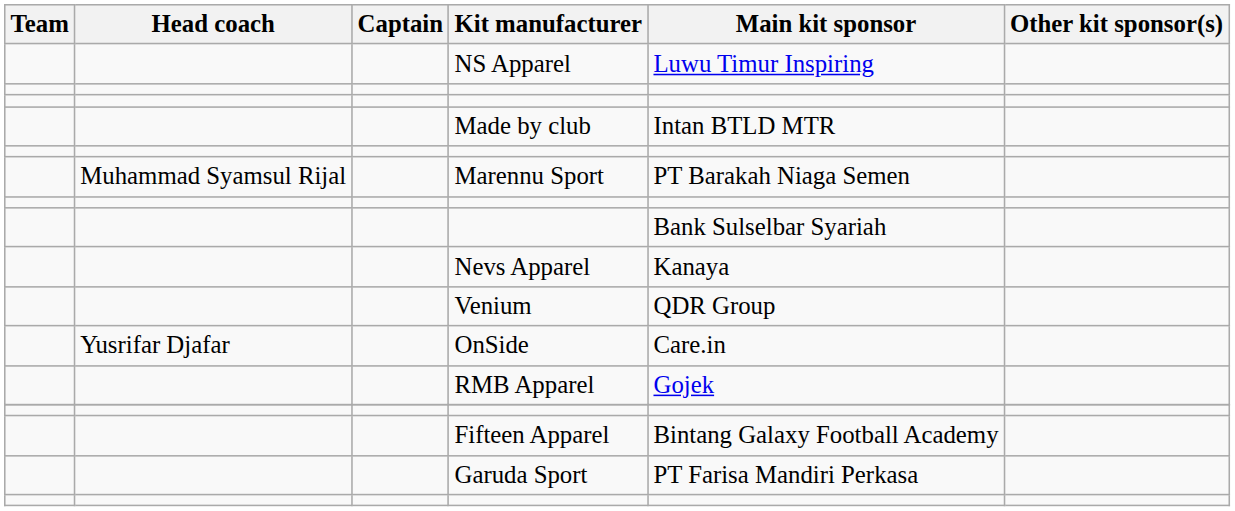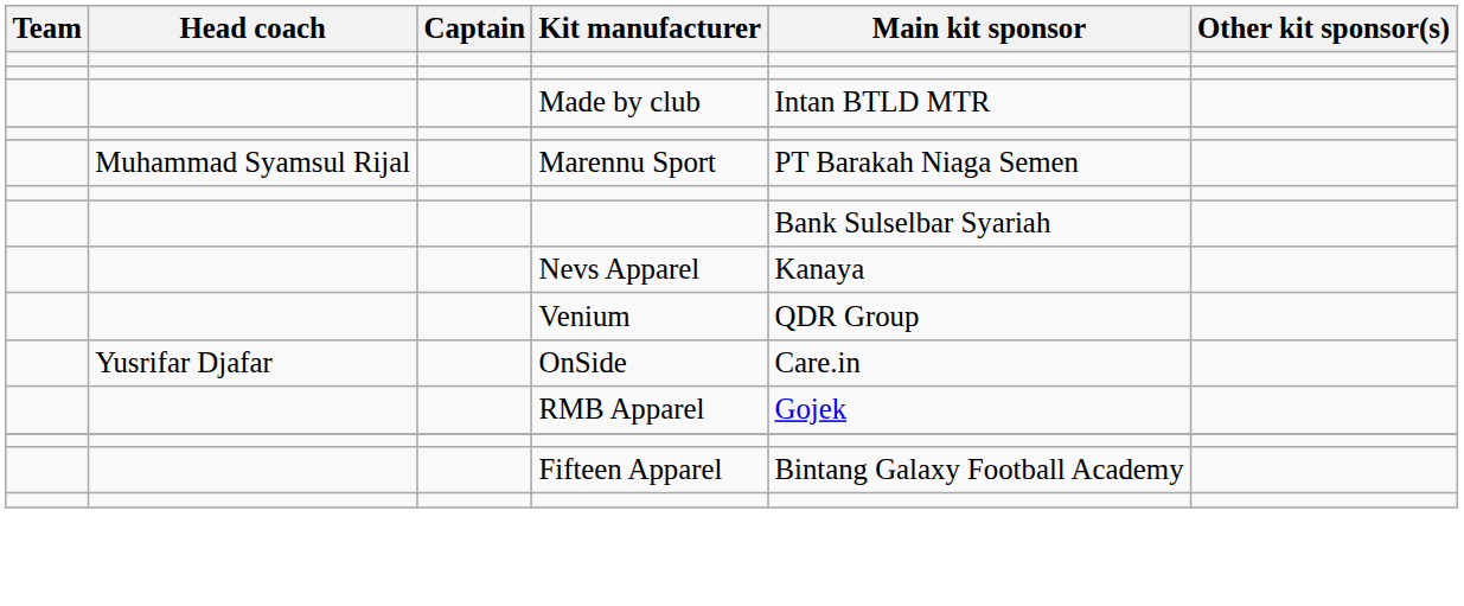- row: NS Apparel | Luwu Timur Inspiring
- row: Garuda Sport | PT Farisa Mandiri Perkasa
